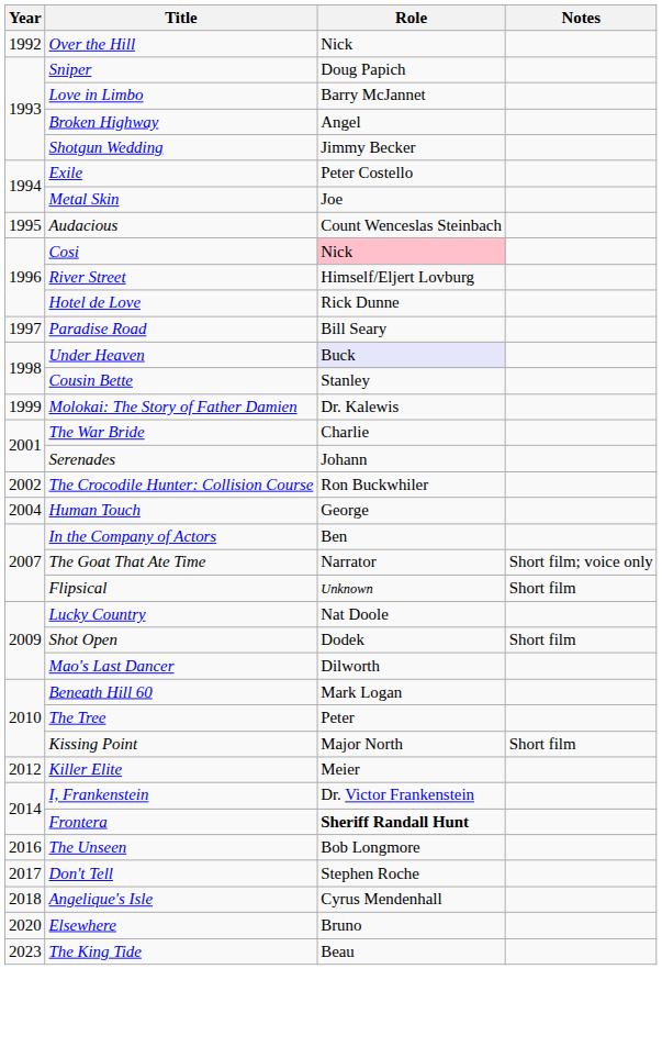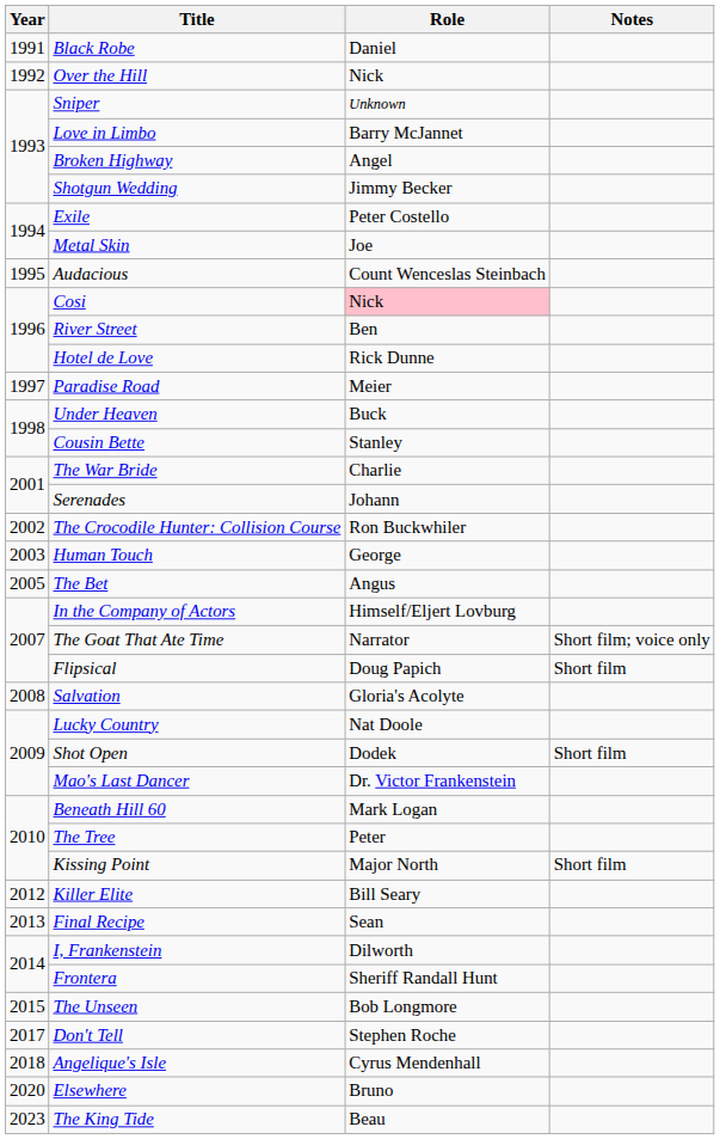+ row: 1991 | Black Robe | Daniel
Sniper | Role: Doug Papich -> Unknown
River Street | Role: Himself/Eljert Lovburg -> Ben
Paradise Road | Role: Bill Seary -> Meier
Under Heaven | Role: lavender background -> no background
- row: 1999 | Molokai: The Story of Father Damien | Dr. Kalewis
Human Touch | Year: 2004 -> 2003
+ row: 2005 | The Bet | Angus
In the Company of Actors | Role: Ben -> Himself/Eljert Lovburg
Flipsical | Role: Unknown -> Doug Papich
+ row: 2008 | Salvation | Gloria's Acolyte
Mao's Last Dancer | Role: Dilworth -> Dr. Victor Frankenstein
Killer Elite | Role: Meier -> Bill Seary
+ row: 2013 | Final Recipe | Sean
I, Frankenstein | Role: Dr. Victor Frankenstein -> Dilworth
Frontera | Role: bold -> normal
The Unseen | Year: 2016 -> 2015
